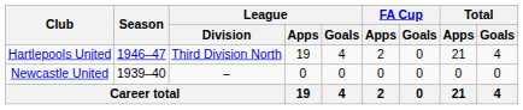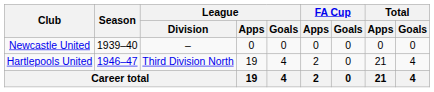rows swapped: Newcastle United <-> Hartlepools United
